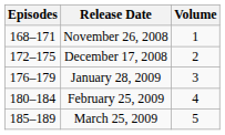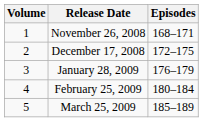columns swapped: Volume <-> Episodes
